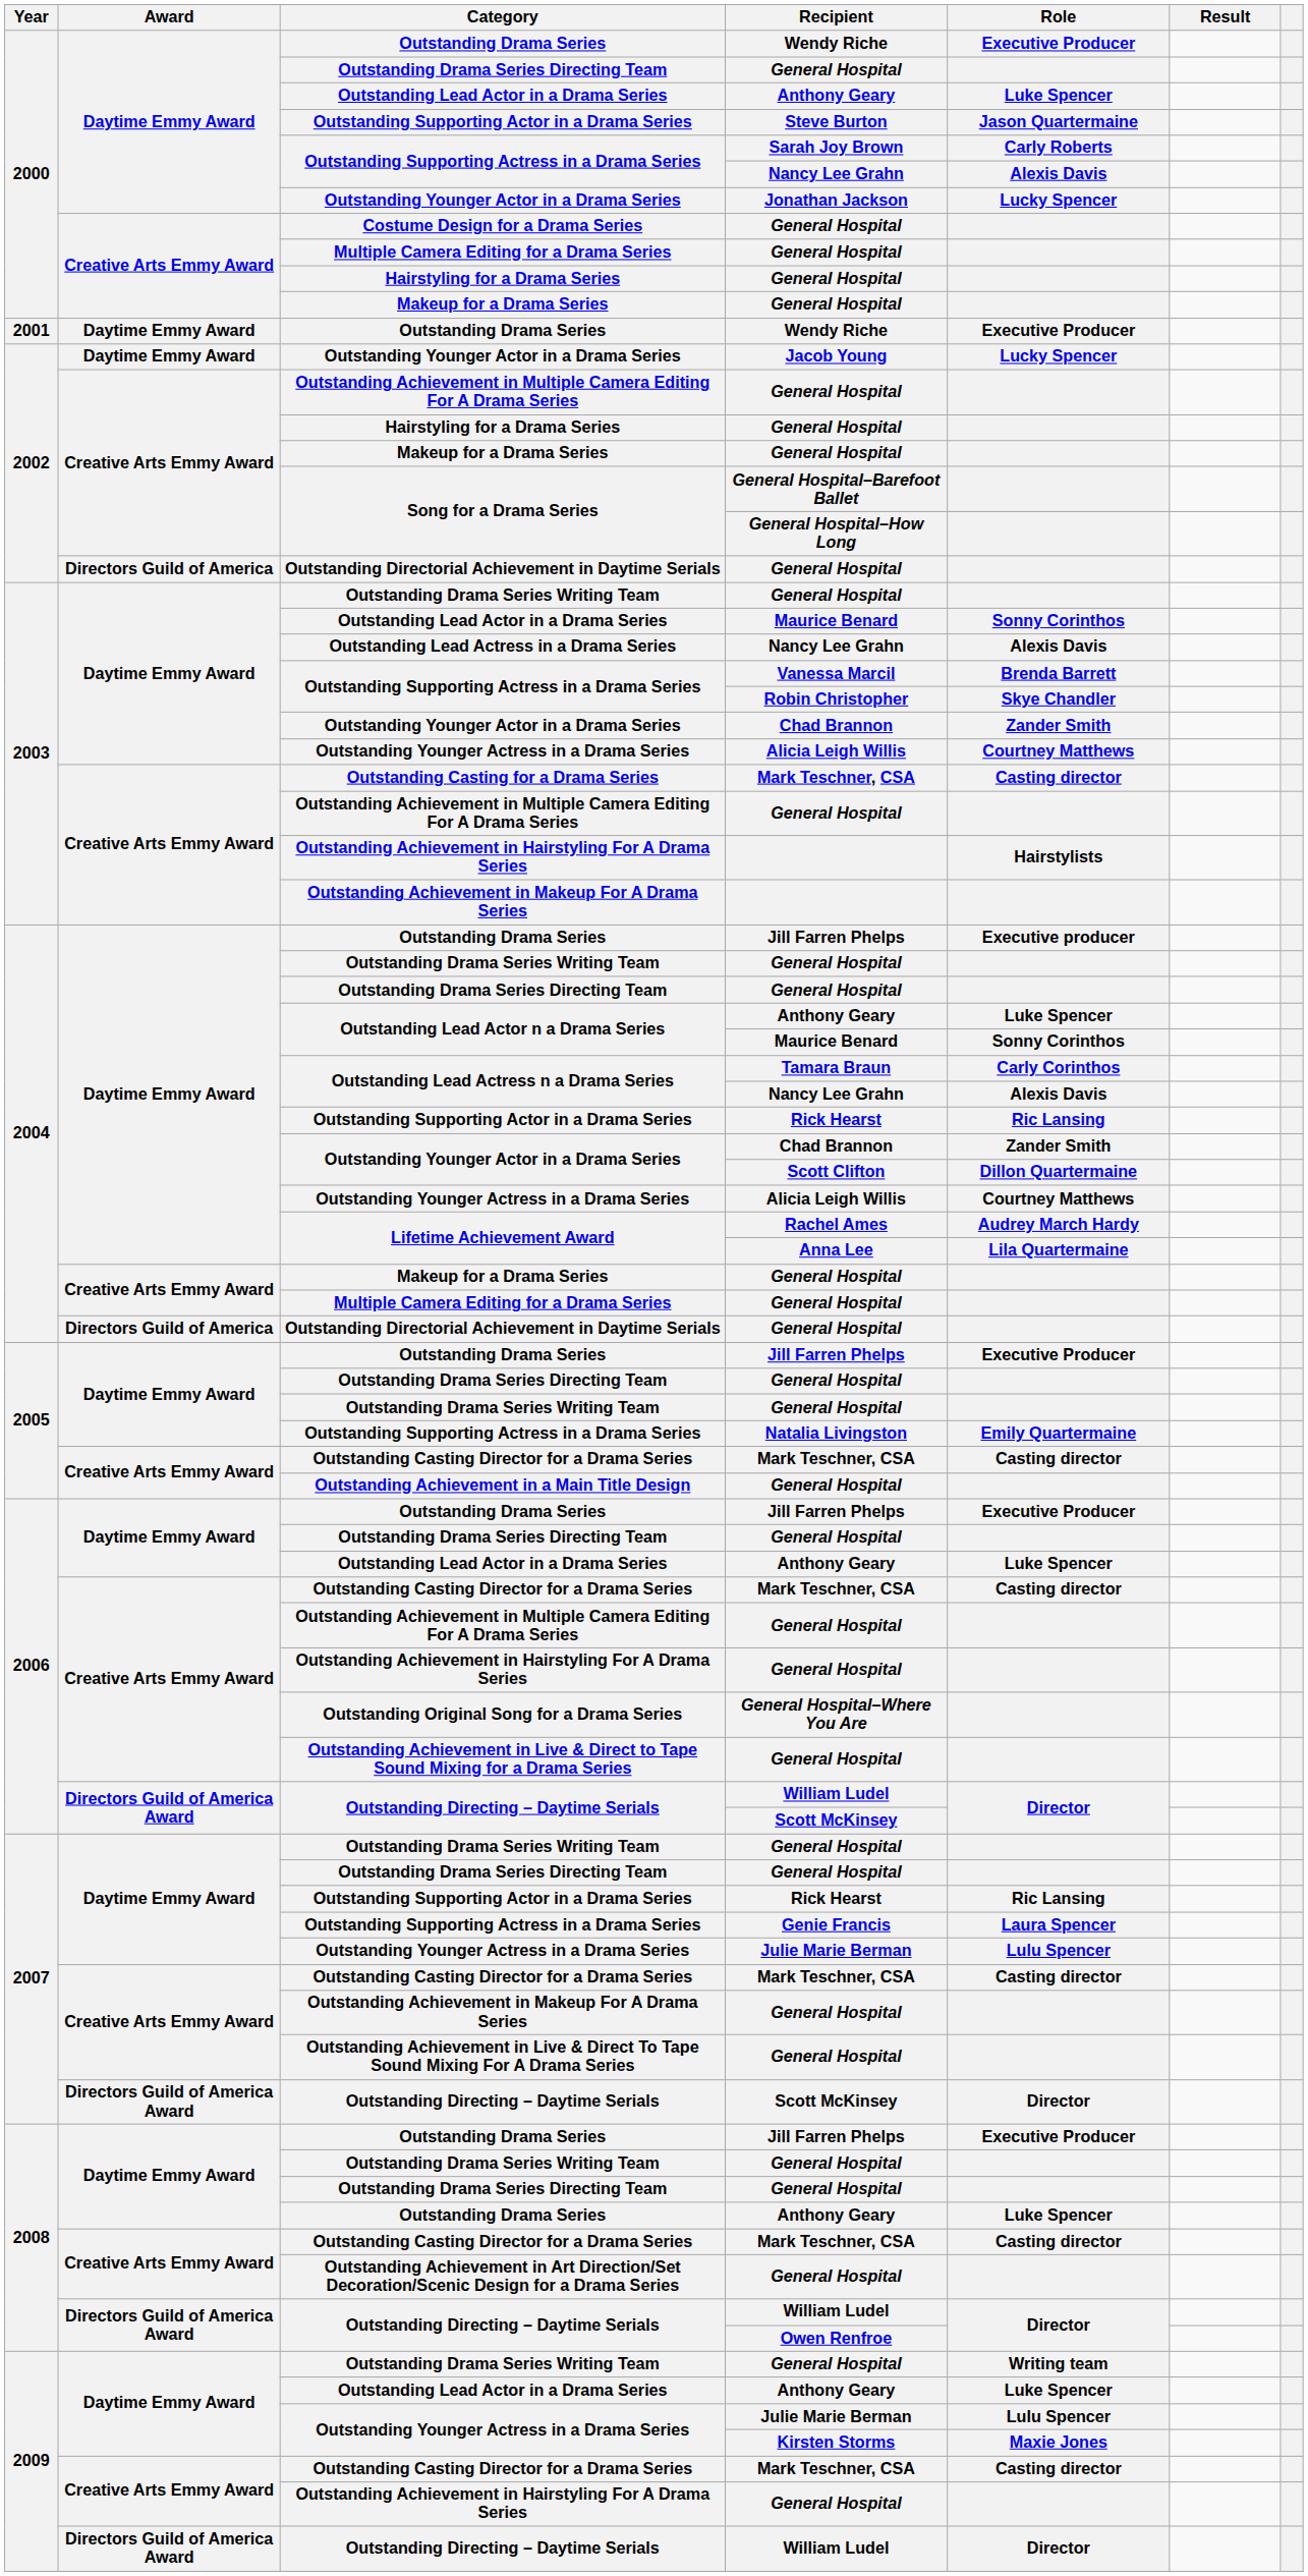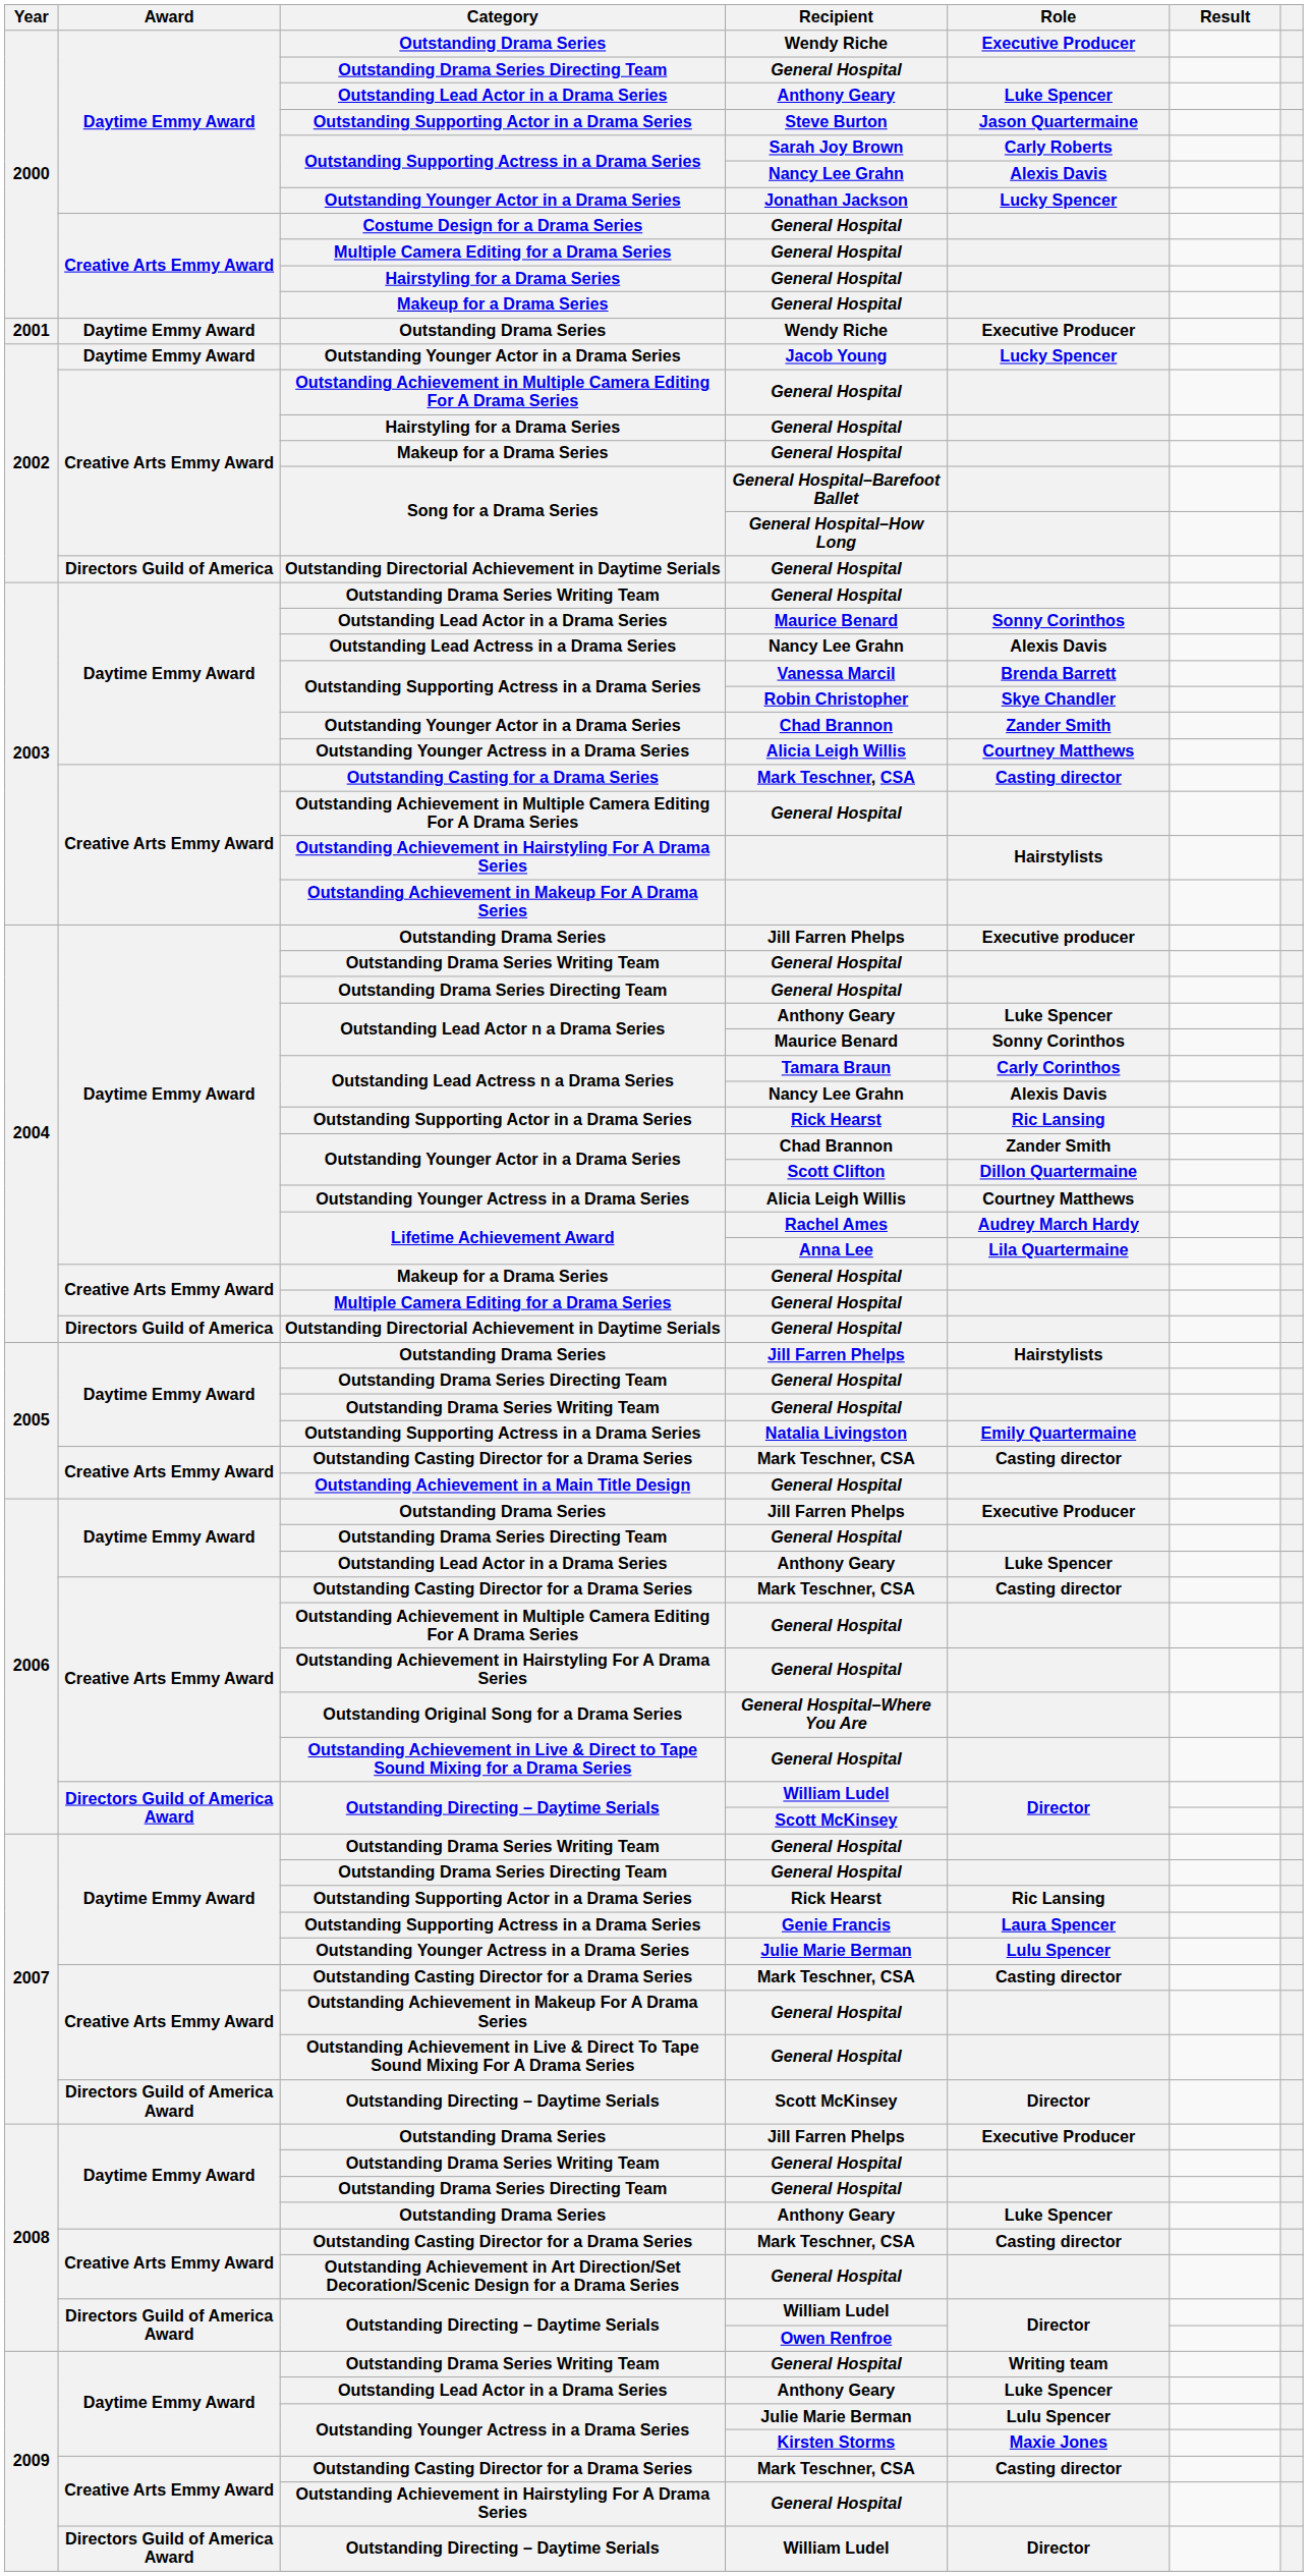2005 / Jill Farren Phelps | Role: Executive Producer -> Hairstylists
